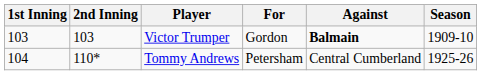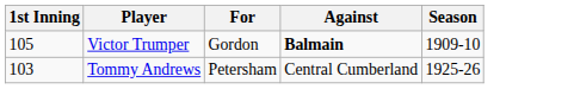- column: 2nd Inning | 103 | 110*
Victor Trumper | 1st Inning: 103 -> 105
Tommy Andrews | 1st Inning: 104 -> 103
